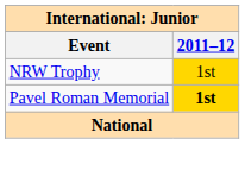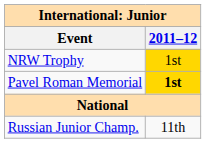+ row: Russian Junior Champ. | 11th
